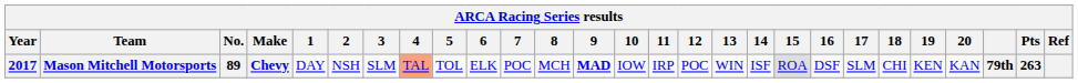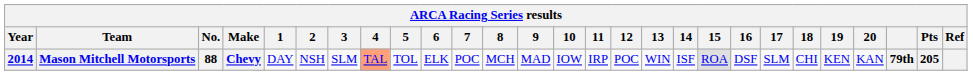Mason Mitchell Motorsports | Year: 2017 -> 2014
Mason Mitchell Motorsports | No.: 89 -> 88
Mason Mitchell Motorsports | 9: bold -> normal
Mason Mitchell Motorsports | Pts: 263 -> 205
